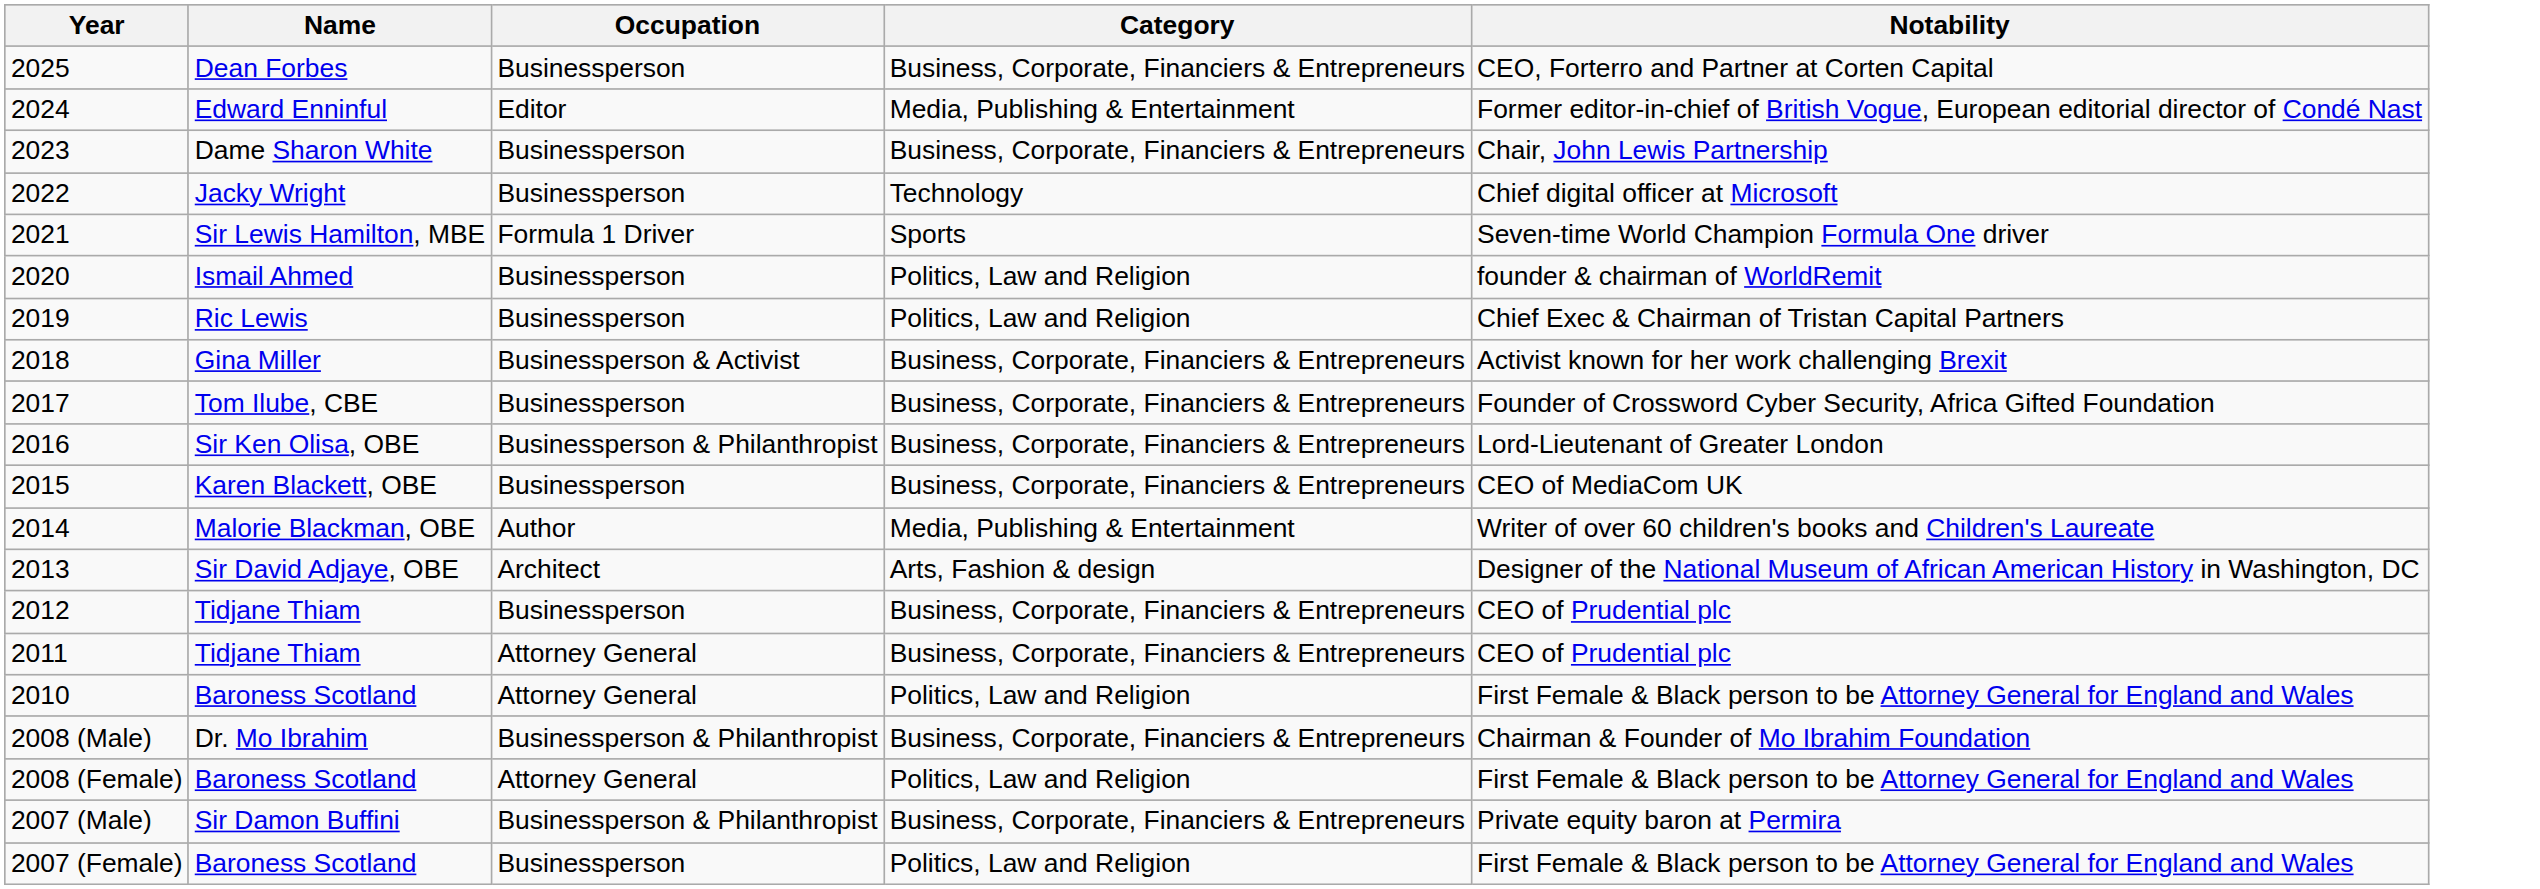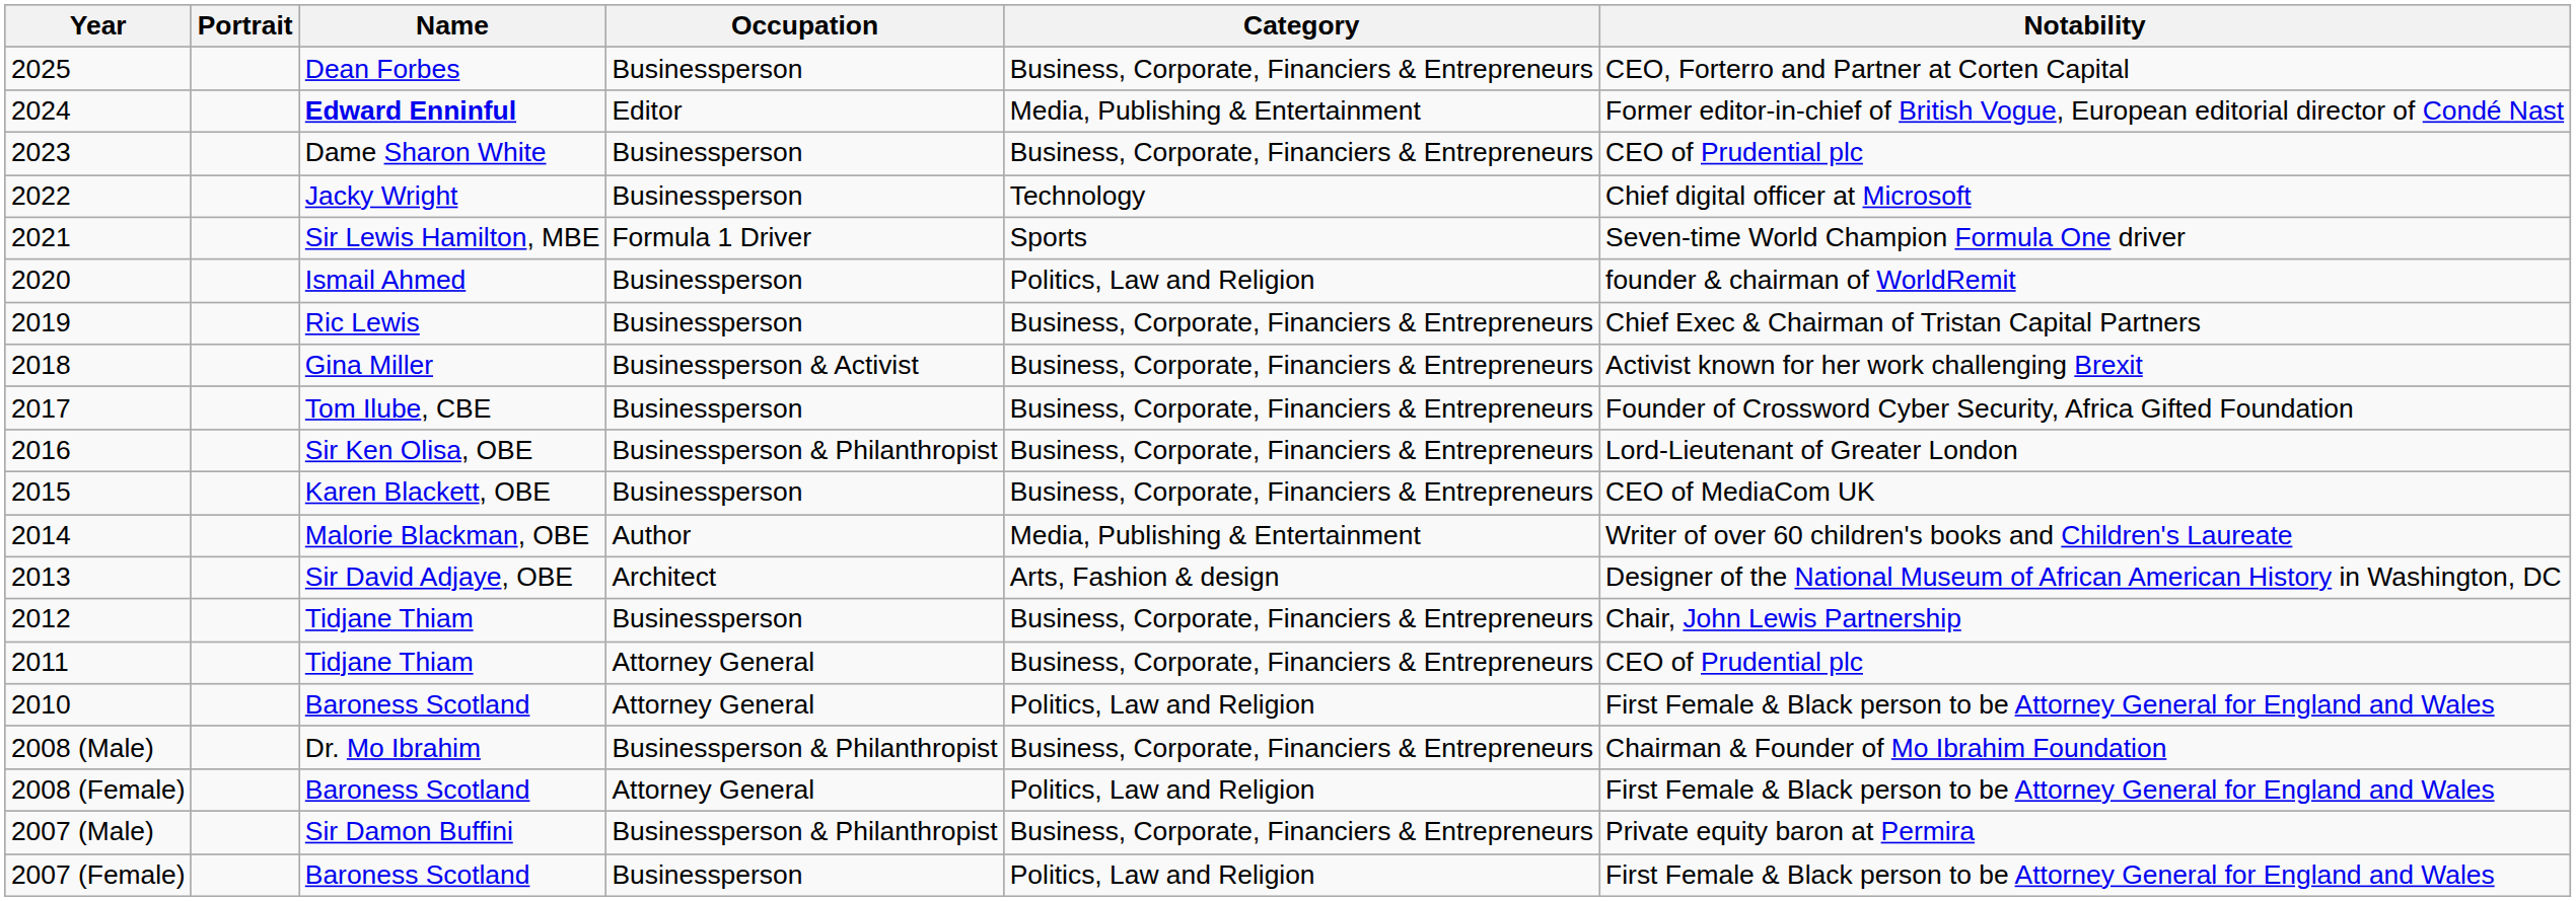+ column: Portrait
2024 | Name: normal -> bold
2023 | Notability: Chair, John Lewis Partnership -> CEO of Prudential plc
2019 | Category: Politics, Law and Religion -> Business, Corporate, Financiers & Entrepreneurs
2012 | Notability: CEO of Prudential plc -> Chair, John Lewis Partnership
